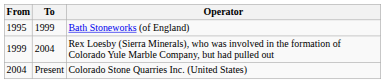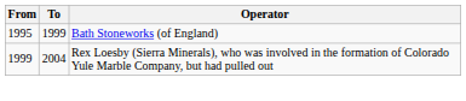- row: 2004 | Present | Colorado Stone Quarries Inc. (United States)
